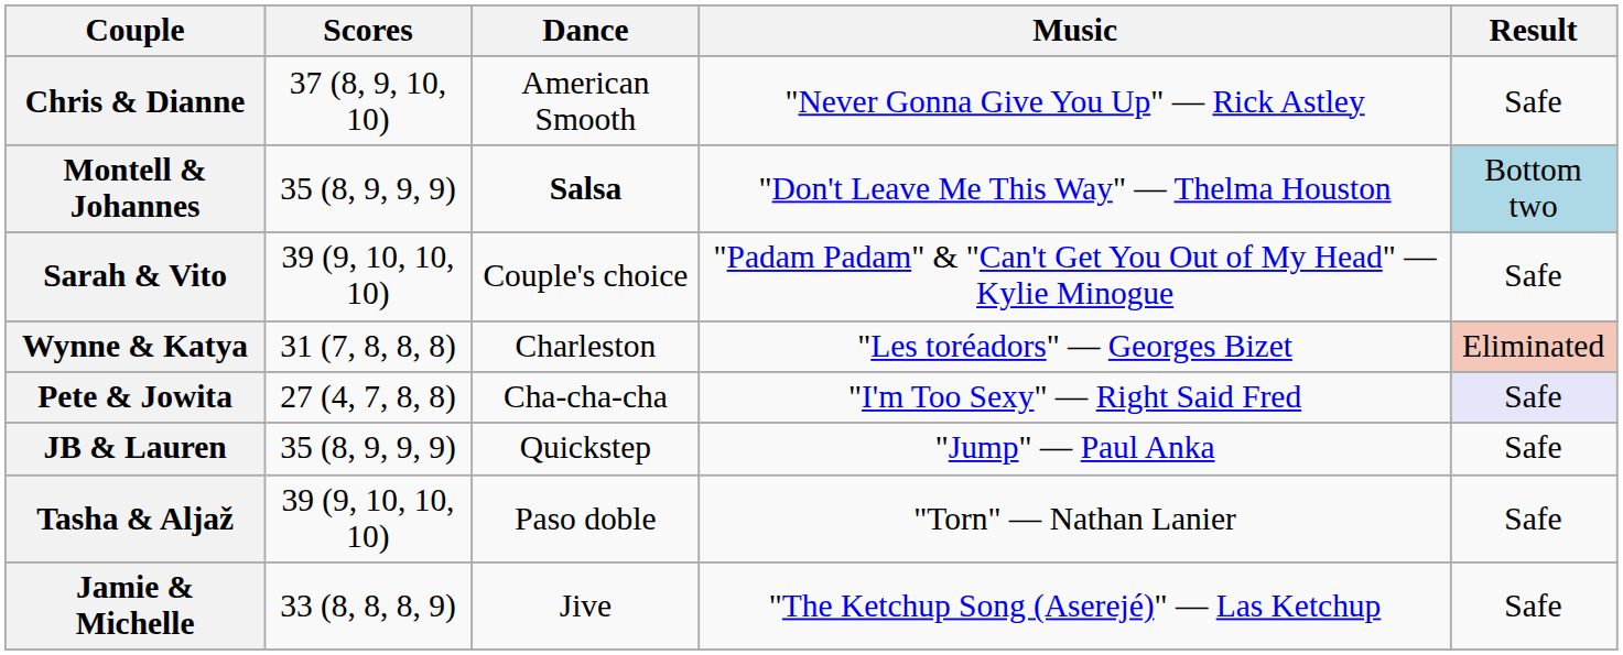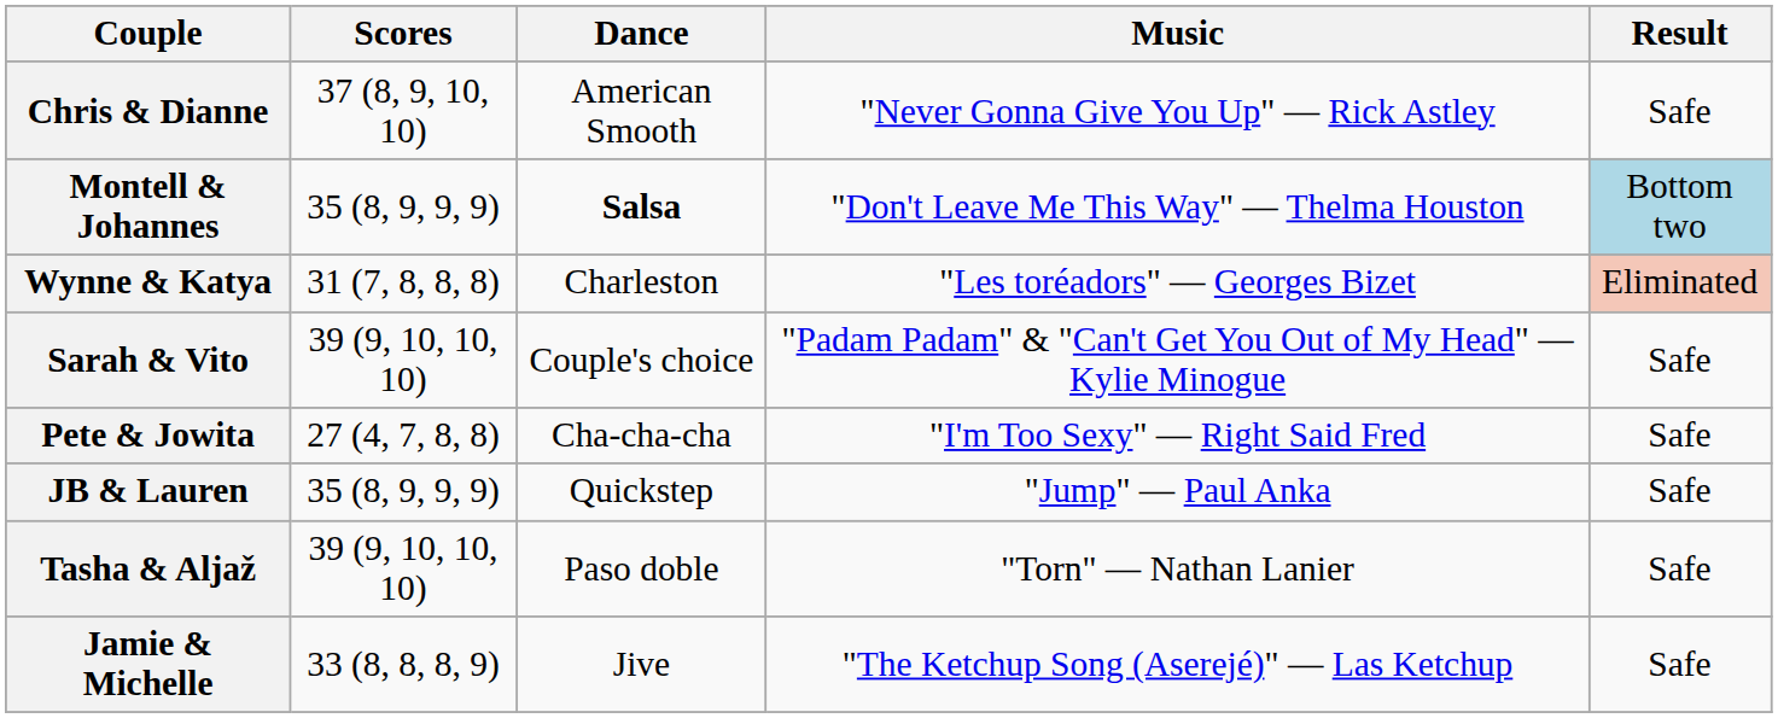rows swapped: Sarah & Vito <-> Wynne & Katya
Pete & Jowita | Result: lavender background -> no background
